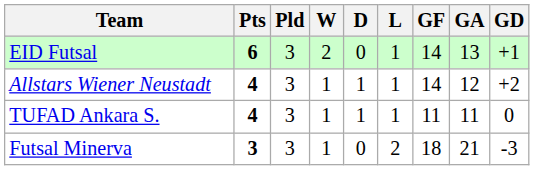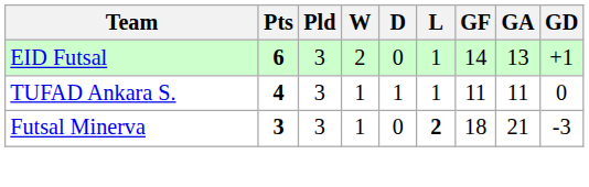- row: Allstars Wiener Neustadt | 4 | 3 | 1 | 1 | 1 | 14 | 12 | +2
Futsal Minerva | L: normal -> bold
